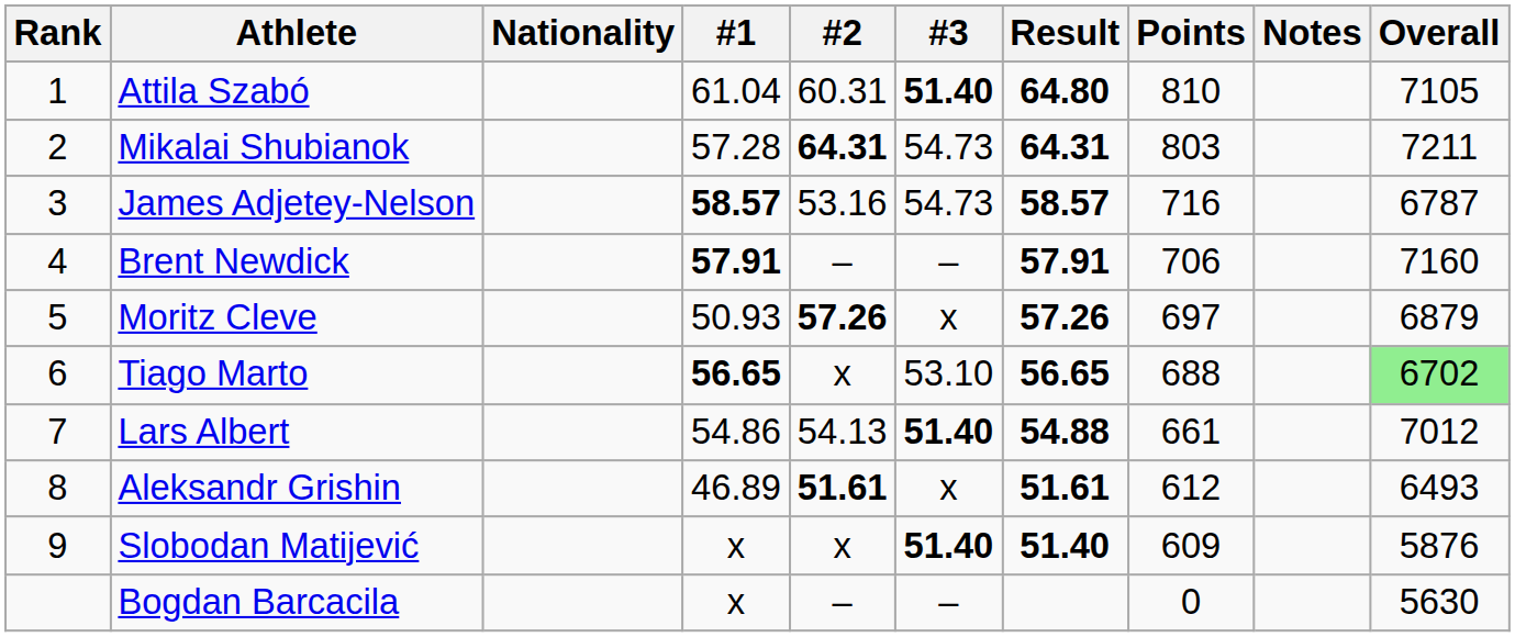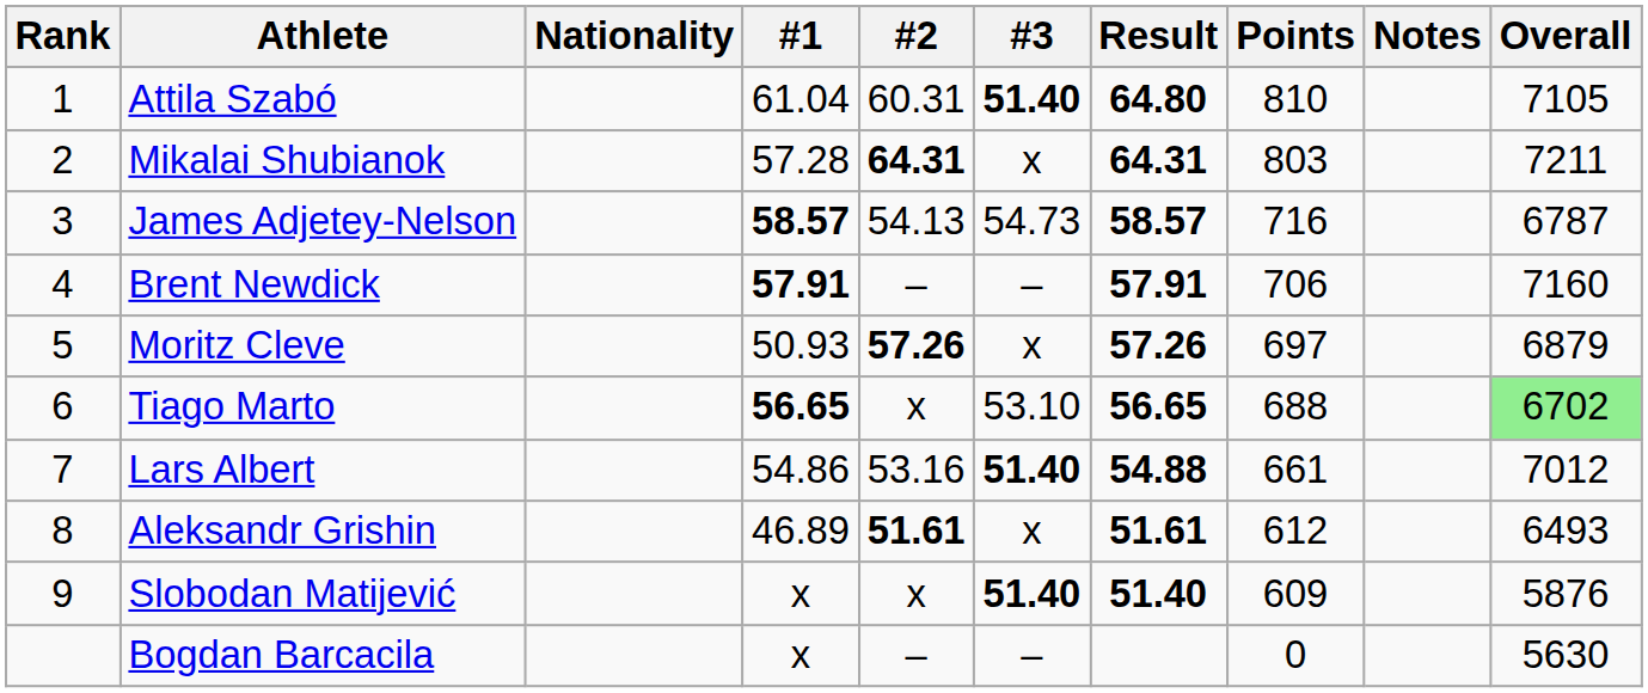Mikalai Shubianok | #3: 54.73 -> x
James Adjetey-Nelson | #2: 53.16 -> 54.13
Lars Albert | #2: 54.13 -> 53.16
